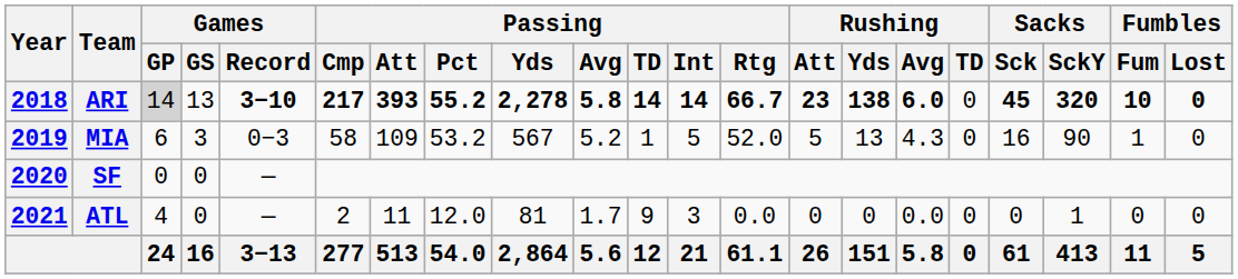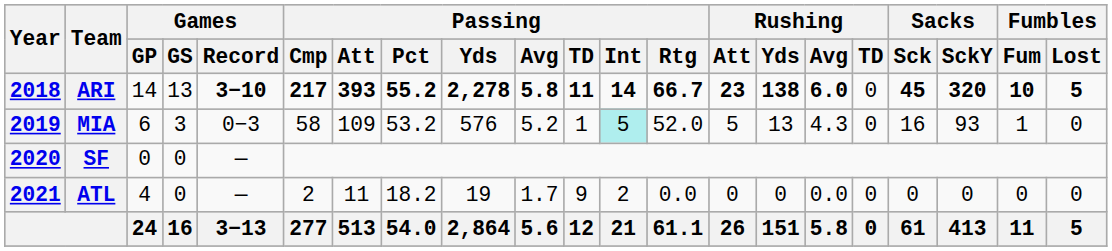ARI | Games / GP: lightgrey background -> no background
ARI | Passing / TD: 14 -> 11
ARI | Fumbles / Lost: 0 -> 5
MIA | Passing / Yds: 567 -> 576
MIA | Passing / Int: no background -> paleturquoise background
MIA | Sacks / SckY: 90 -> 93
ATL | Passing / Pct: 12.0 -> 18.2
ATL | Passing / Yds: 81 -> 19
ATL | Passing / Int: 3 -> 2
ATL | Sacks / SckY: 1 -> 0
